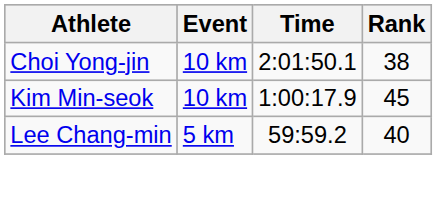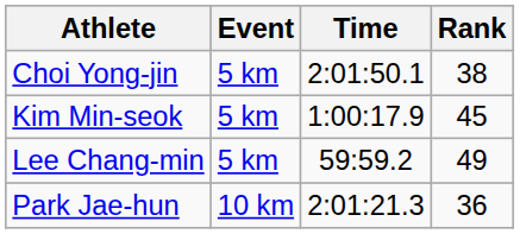Choi Yong-jin | Event: 10 km -> 5 km
Kim Min-seok | Event: 10 km -> 5 km
Lee Chang-min | Rank: 40 -> 49
+ row: Park Jae-hun | 10 km | 2:01:21.3 | 36
